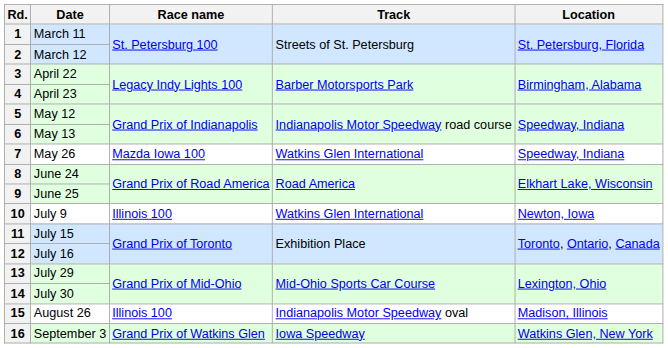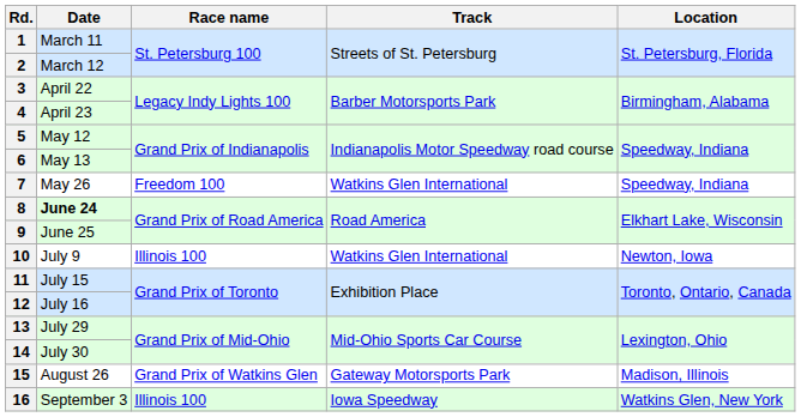7 | Race name: Mazda Iowa 100 -> Freedom 100
8 | Date: normal -> bold
15 | Race name: Illinois 100 -> Grand Prix of Watkins Glen
15 | Track: Indianapolis Motor Speedway oval -> Gateway Motorsports Park
16 | Race name: Grand Prix of Watkins Glen -> Illinois 100
